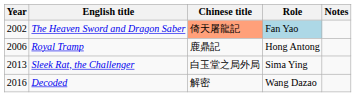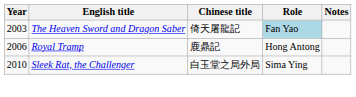The Heaven Sword and Dragon Saber | Year: 2002 -> 2003
The Heaven Sword and Dragon Saber | Chinese title: lightsalmon background -> no background
Sleek Rat, the Challenger | Year: 2013 -> 2010
- row: 2016 | Decoded | 解密 | Wang Dazao
